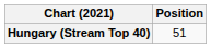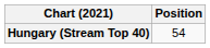Hungary (Stream Top 40) | Position: 51 -> 54
